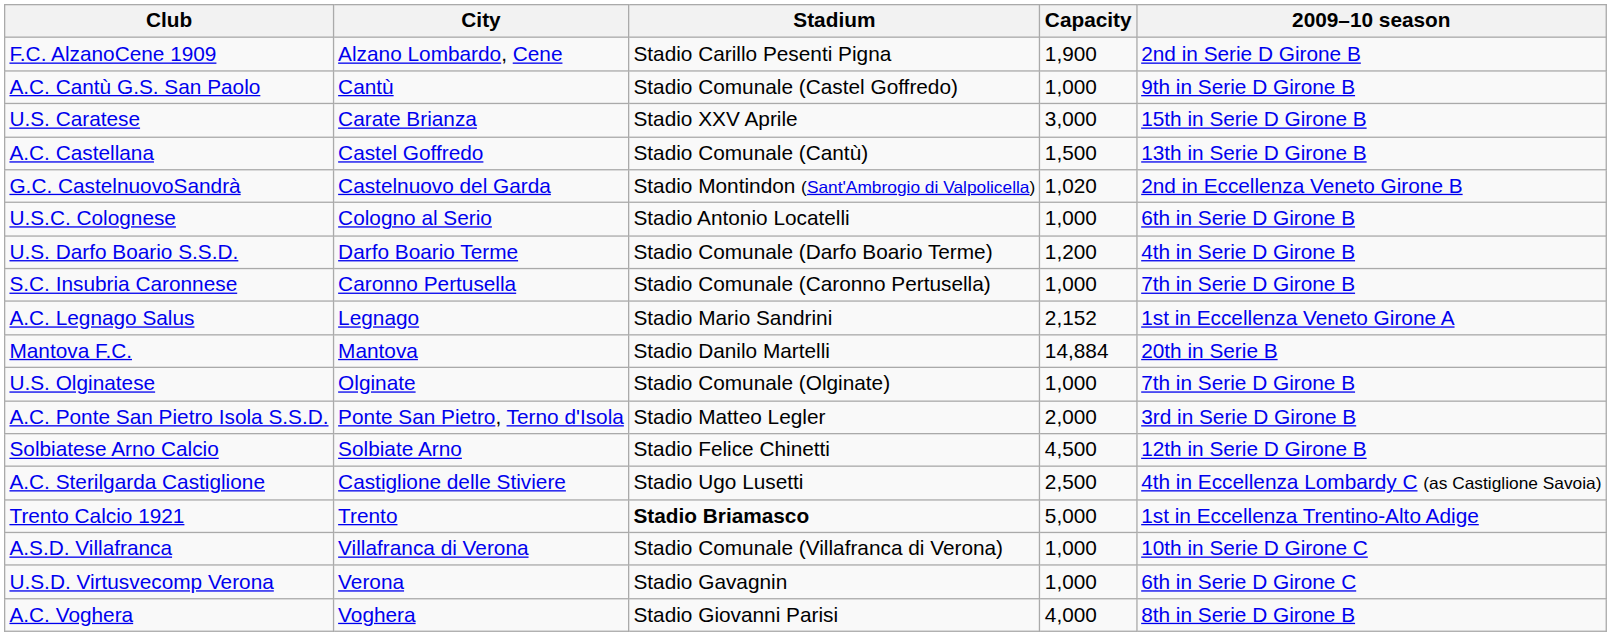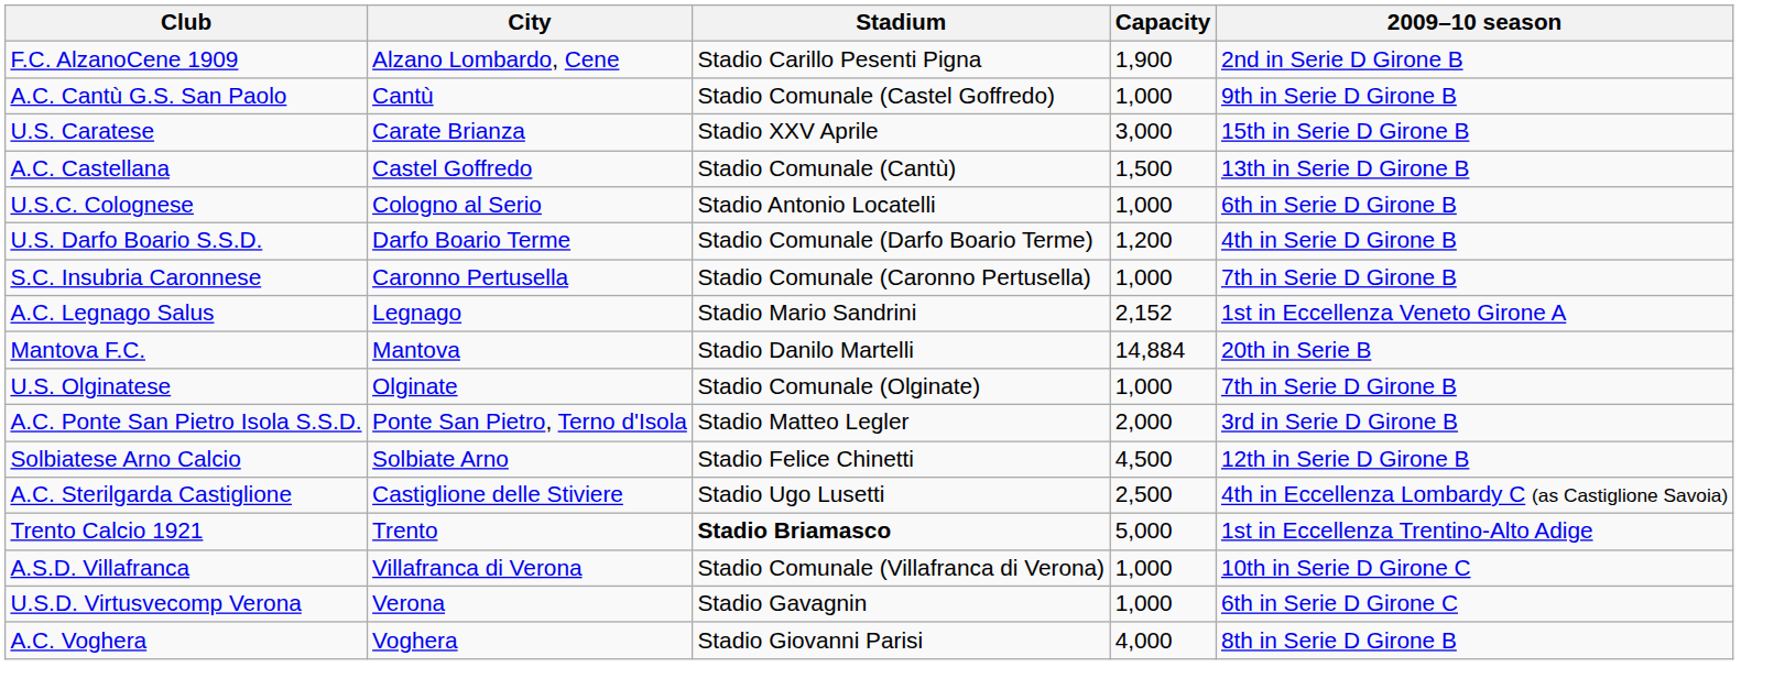- row: G.C. CastelnuovoSandrà | Castelnuovo del Garda | Stadio Montindon (Sant'Ambrogio di Valpolicella) | 1,020 | 2nd in Eccellenza Veneto Girone B
